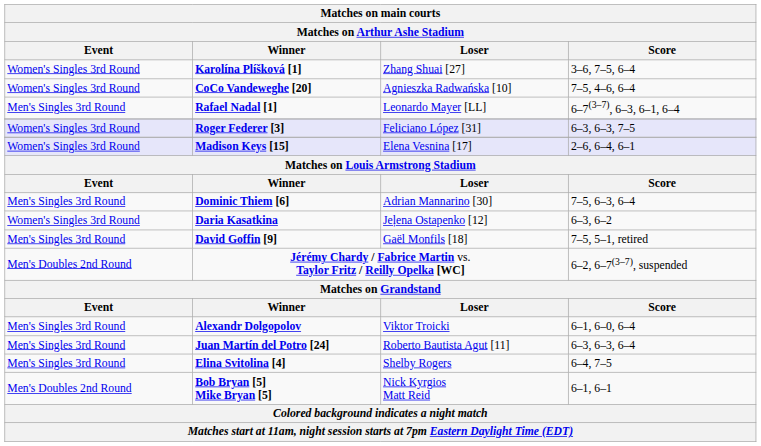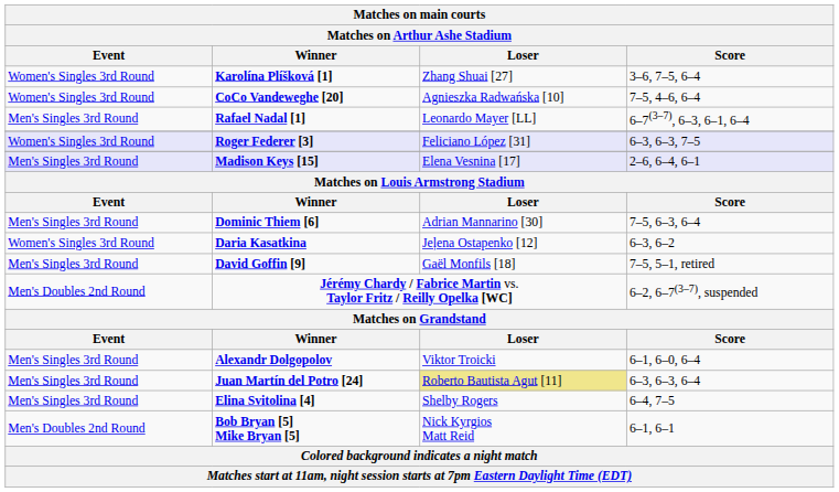Madison Keys [15] | Matches on main courts / Event: Women's Singles 3rd Round -> Men's Singles 3rd Round
Juan Martín del Potro [24] | Matches on main courts / Loser: no background -> khaki background
